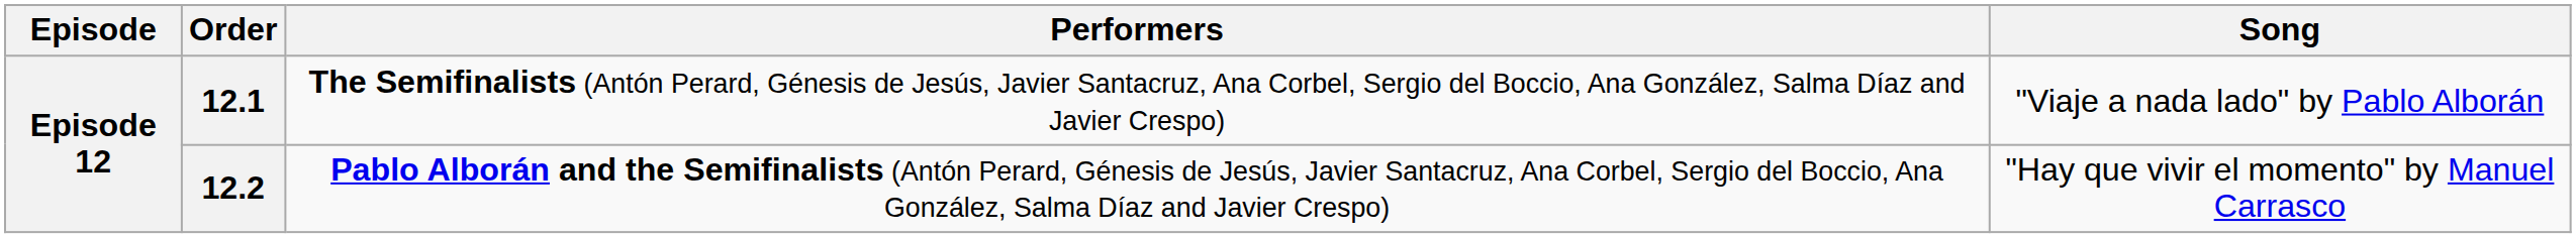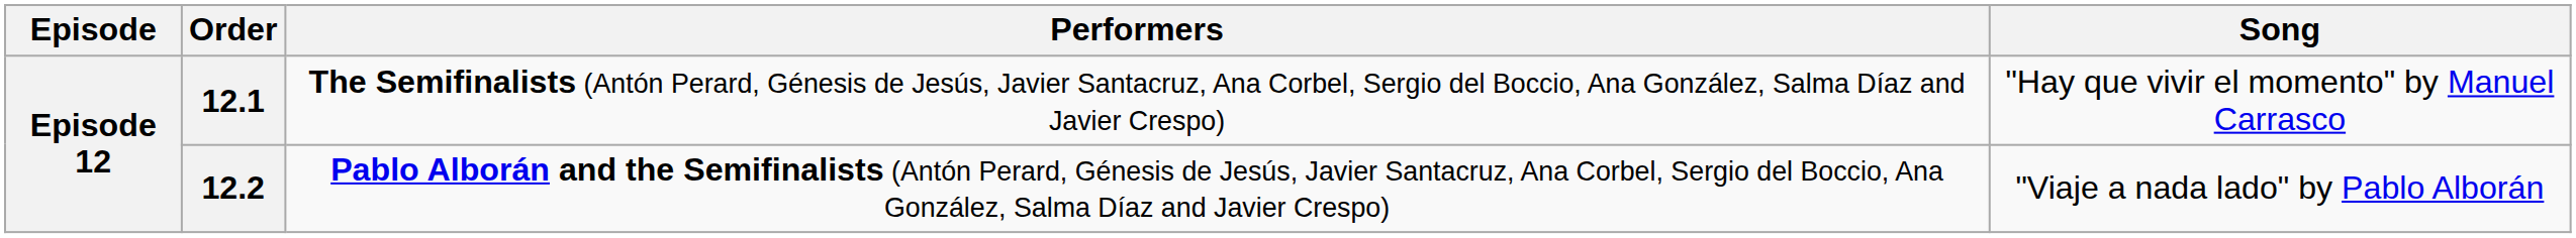12.1 | Song: "Viaje a nada lado" by Pablo Alborán -> "Hay que vivir el momento" by Manuel Carrasco
12.2 | Song: "Hay que vivir el momento" by Manuel Carrasco -> "Viaje a nada lado" by Pablo Alborán
